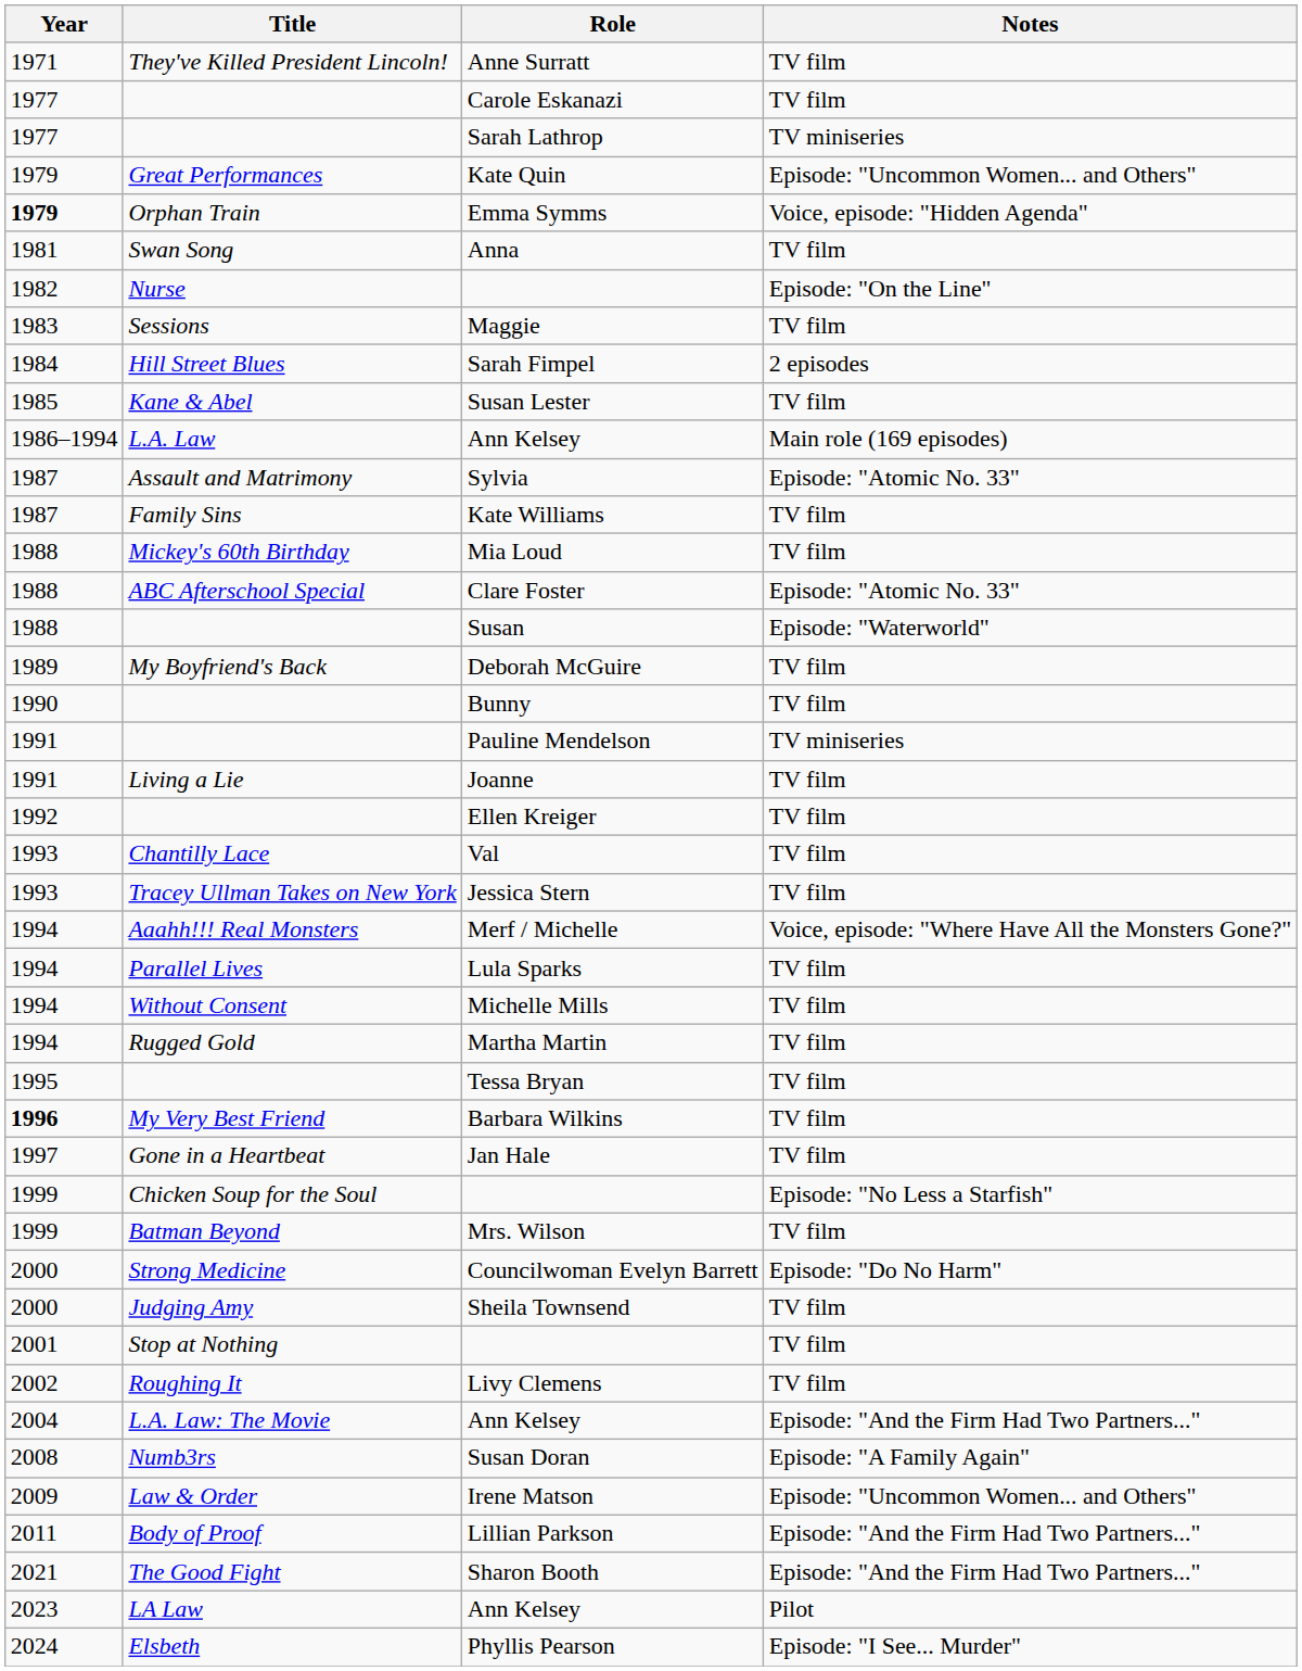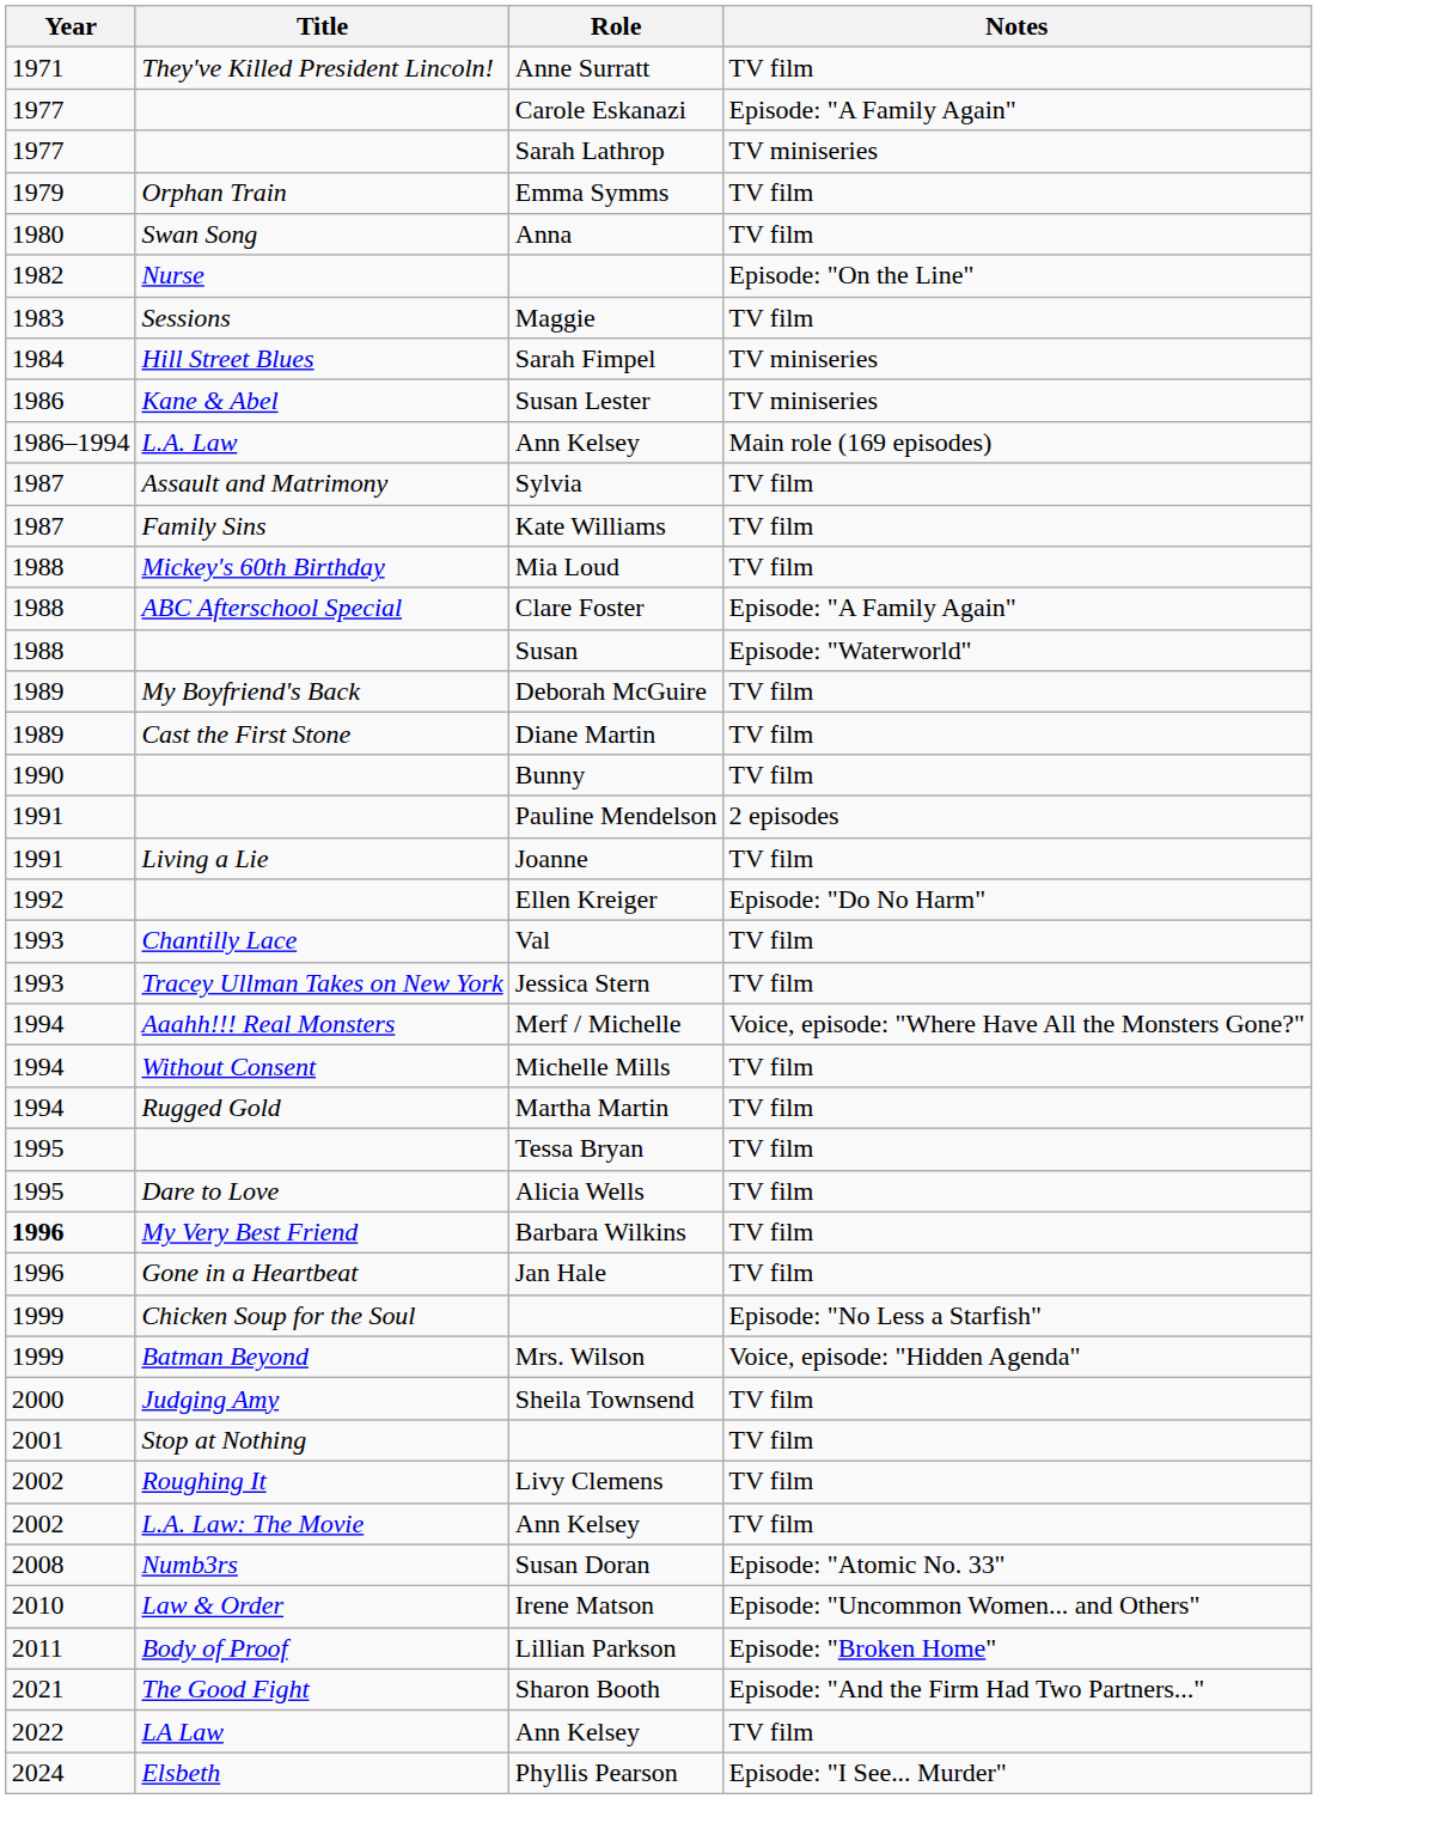Carole Eskanazi | Notes: TV film -> Episode: "A Family Again"
- row: 1979 | Great Performances | Kate Quin | Episode: "Uncommon Women... and Others"
Emma Symms | Year: bold -> normal
Emma Symms | Notes: Voice, episode: "Hidden Agenda" -> TV film
Anna | Year: 1981 -> 1980
Sarah Fimpel | Notes: 2 episodes -> TV miniseries
Susan Lester | Year: 1985 -> 1986
Susan Lester | Notes: TV film -> TV miniseries
Sylvia | Notes: Episode: "Atomic No. 33" -> TV film
Clare Foster | Notes: Episode: "Atomic No. 33" -> Episode: "A Family Again"
+ row: 1989 | Cast the First Stone | Diane Martin | TV film
Pauline Mendelson | Notes: TV miniseries -> 2 episodes
Ellen Kreiger | Notes: TV film -> Episode: "Do No Harm"
- row: 1994 | Parallel Lives | Lula Sparks | TV film
+ row: 1995 | Dare to Love | Alicia Wells | TV film
Jan Hale | Year: 1997 -> 1996
Mrs. Wilson | Notes: TV film -> Voice, episode: "Hidden Agenda"
- row: 2000 | Strong Medicine | Councilwoman Evelyn Barrett | Episode: "Do No Harm"
L.A. Law: The Movie / Ann Kelsey | Year: 2004 -> 2002
L.A. Law: The Movie / Ann Kelsey | Notes: Episode: "And the Firm Had Two Partners..." -> TV film
Susan Doran | Notes: Episode: "A Family Again" -> Episode: "Atomic No. 33"
Irene Matson | Year: 2009 -> 2010
Lillian Parkson | Notes: Episode: "And the Firm Had Two Partners..." -> Episode: "Broken Home"
LA Law / Ann Kelsey | Year: 2023 -> 2022
LA Law / Ann Kelsey | Notes: Pilot -> TV film
